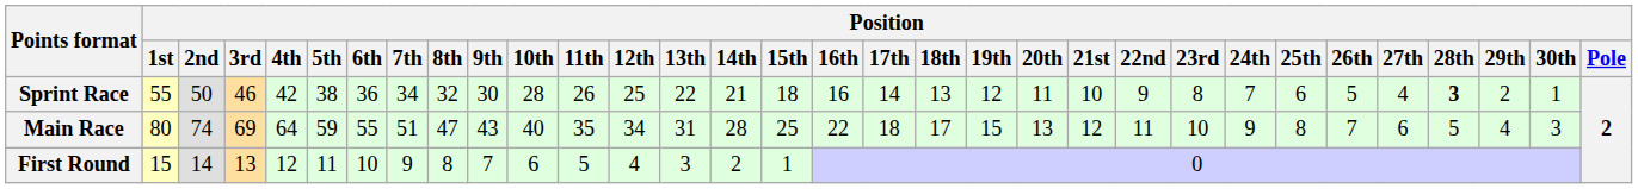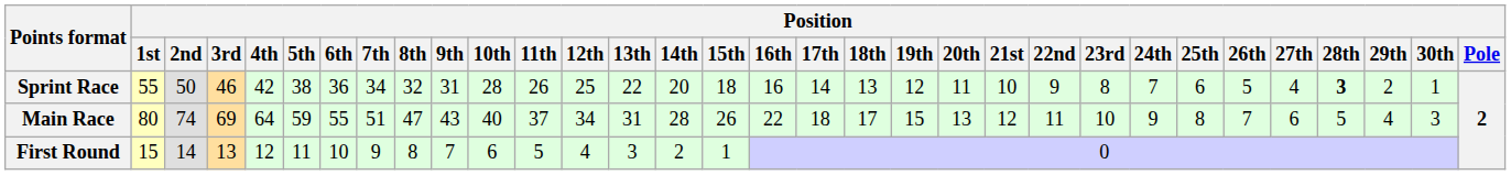Sprint Race | Position / 9th: 30 -> 31
Sprint Race | Position / 14th: 21 -> 20
Main Race | Position / 11th: 35 -> 37
Main Race | Position / 15th: 25 -> 26
